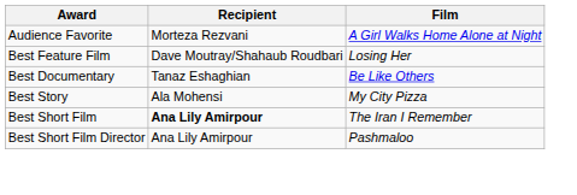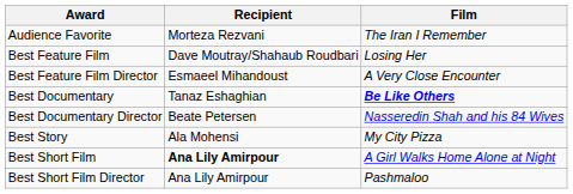Audience Favorite | Film: A Girl Walks Home Alone at Night -> The Iran I Remember
+ row: Best Feature Film Director | Esmaeel Mihandoust | A Very Close Encounter
Best Documentary | Film: normal -> bold
+ row: Best Documentary Director | Beate Petersen | Nasseredin Shah and his 84 Wives
Best Short Film | Film: The Iran I Remember -> A Girl Walks Home Alone at Night
